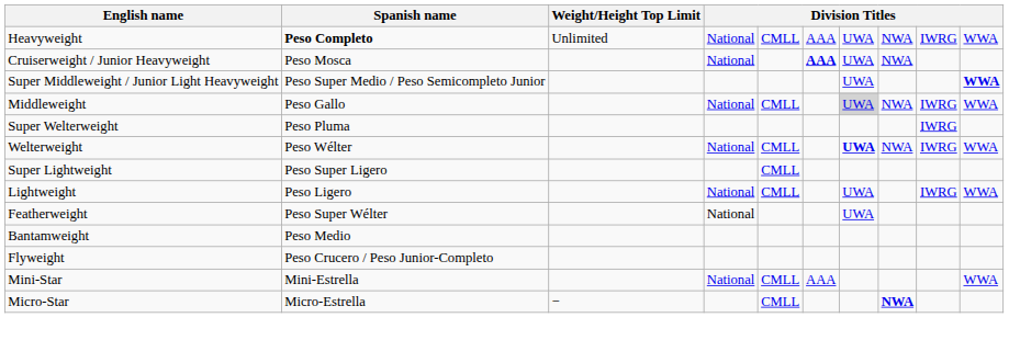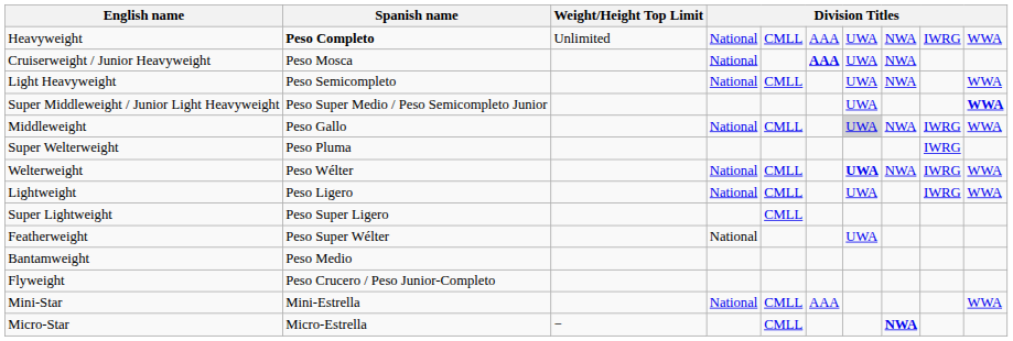+ row: Light Heavyweight | Peso Semicompleto | National | CMLL | UWA | NWA | WWA
rows swapped: Super Lightweight <-> Lightweight
